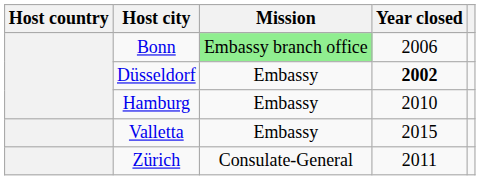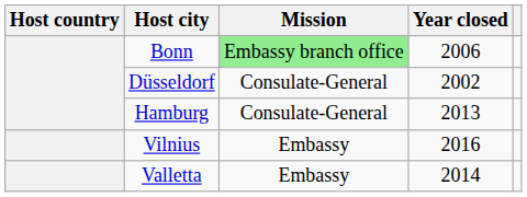Düsseldorf | Mission: Embassy -> Consulate-General
Düsseldorf | Year closed: bold -> normal
Hamburg | Mission: Embassy -> Consulate-General
Hamburg | Year closed: 2010 -> 2013
+ row: Vilnius | Embassy | 2016
Valletta | Year closed: 2015 -> 2014
- row: Zürich | Consulate-General | 2011
